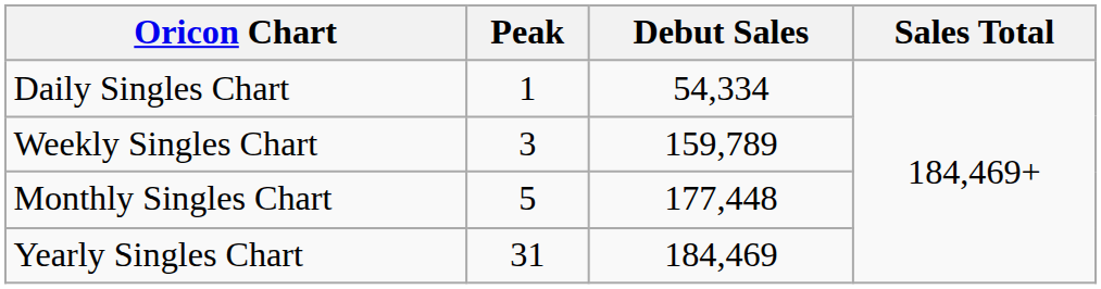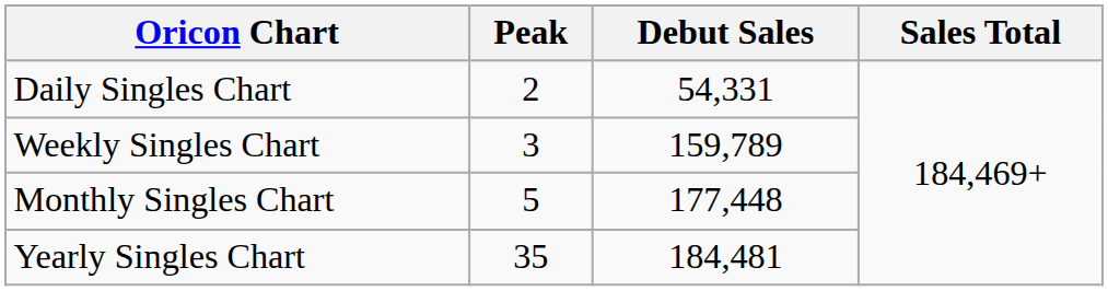Daily Singles Chart | Peak: 1 -> 2
Daily Singles Chart | Debut Sales: 54,334 -> 54,331
Yearly Singles Chart | Peak: 31 -> 35
Yearly Singles Chart | Debut Sales: 184,469 -> 184,481
